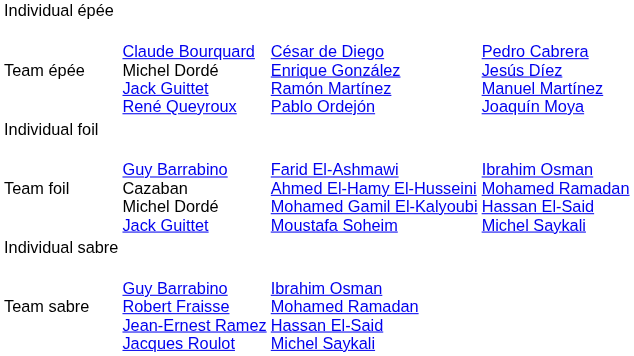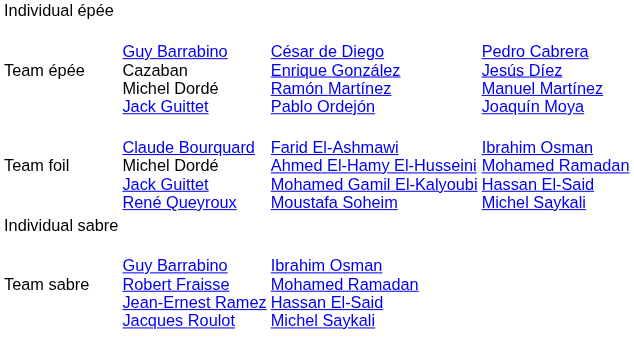Team épée | column 2: Claude Bourquard Michel Dordé Jack Guittet René Queyroux -> Guy Barrabino Cazaban Michel Dordé Jack Guittet
- row: Individual foil
Team foil | column 2: Guy Barrabino Cazaban Michel Dordé Jack Guittet -> Claude Bourquard Michel Dordé Jack Guittet René Queyroux
